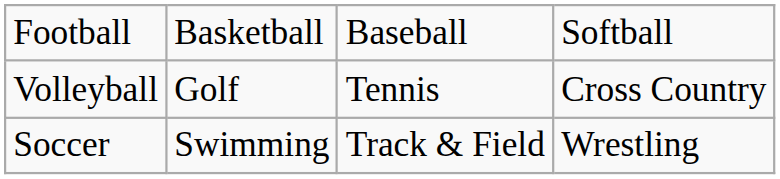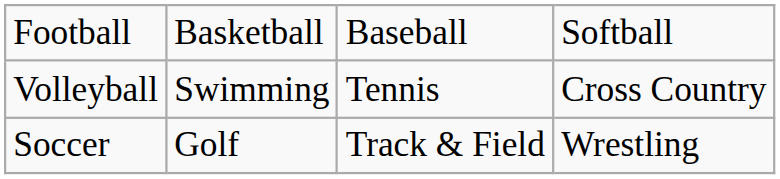Volleyball | column 2: Golf -> Swimming
Soccer | column 2: Swimming -> Golf
